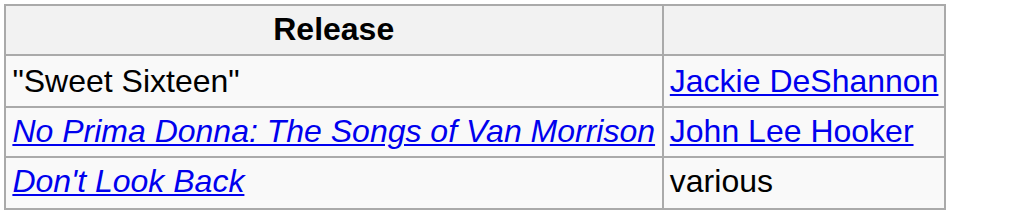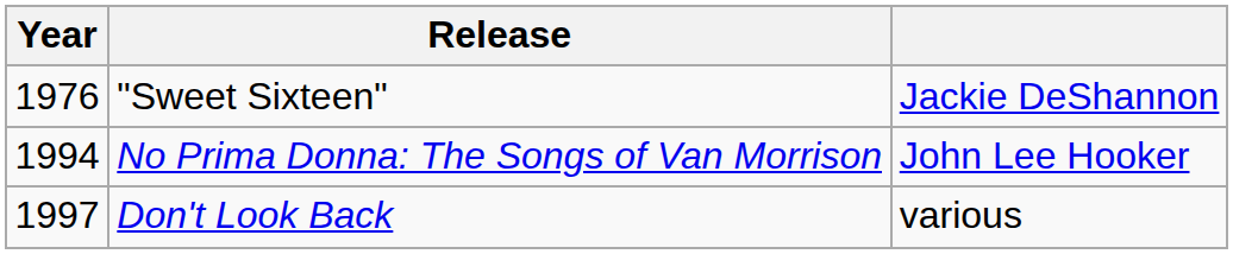+ column: Year | 1976 | 1994 | 1997
